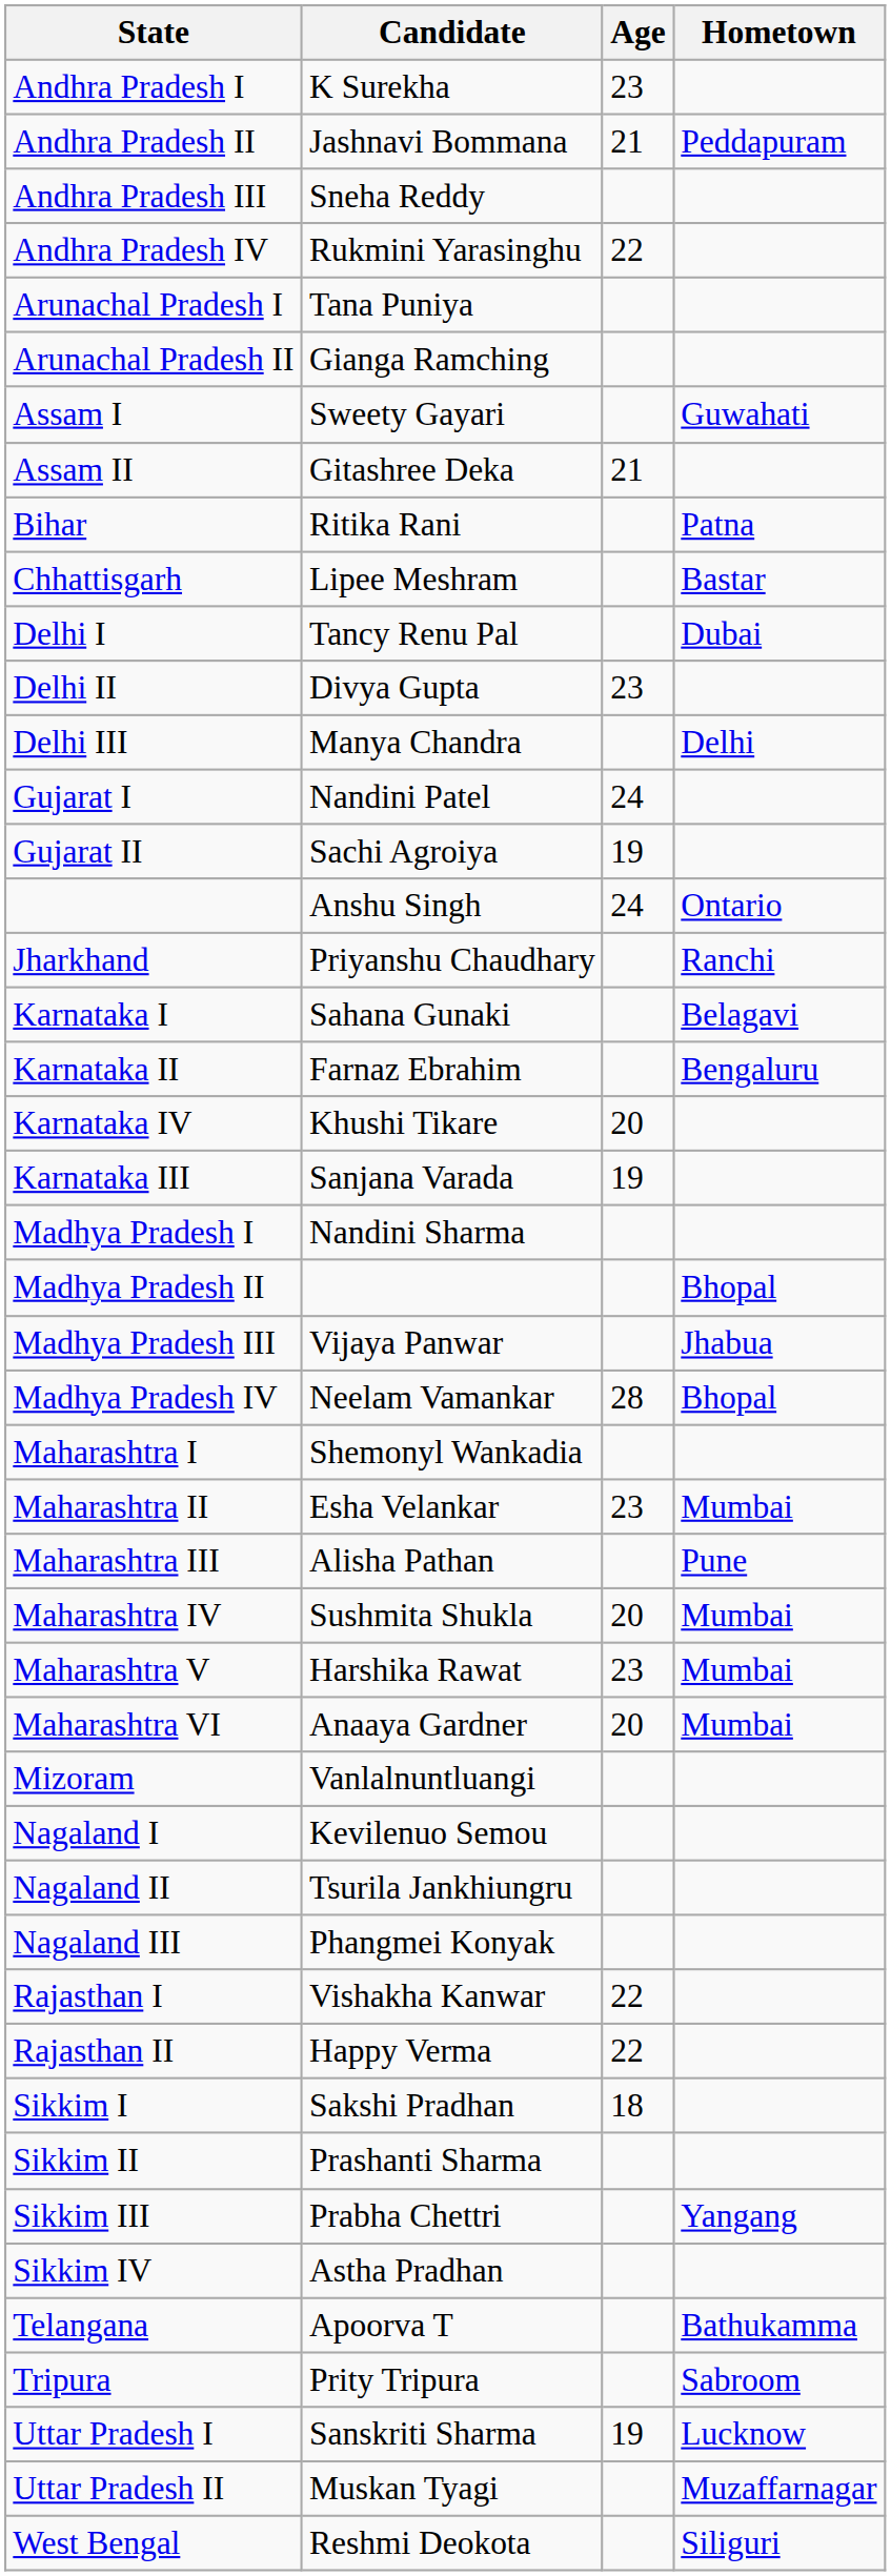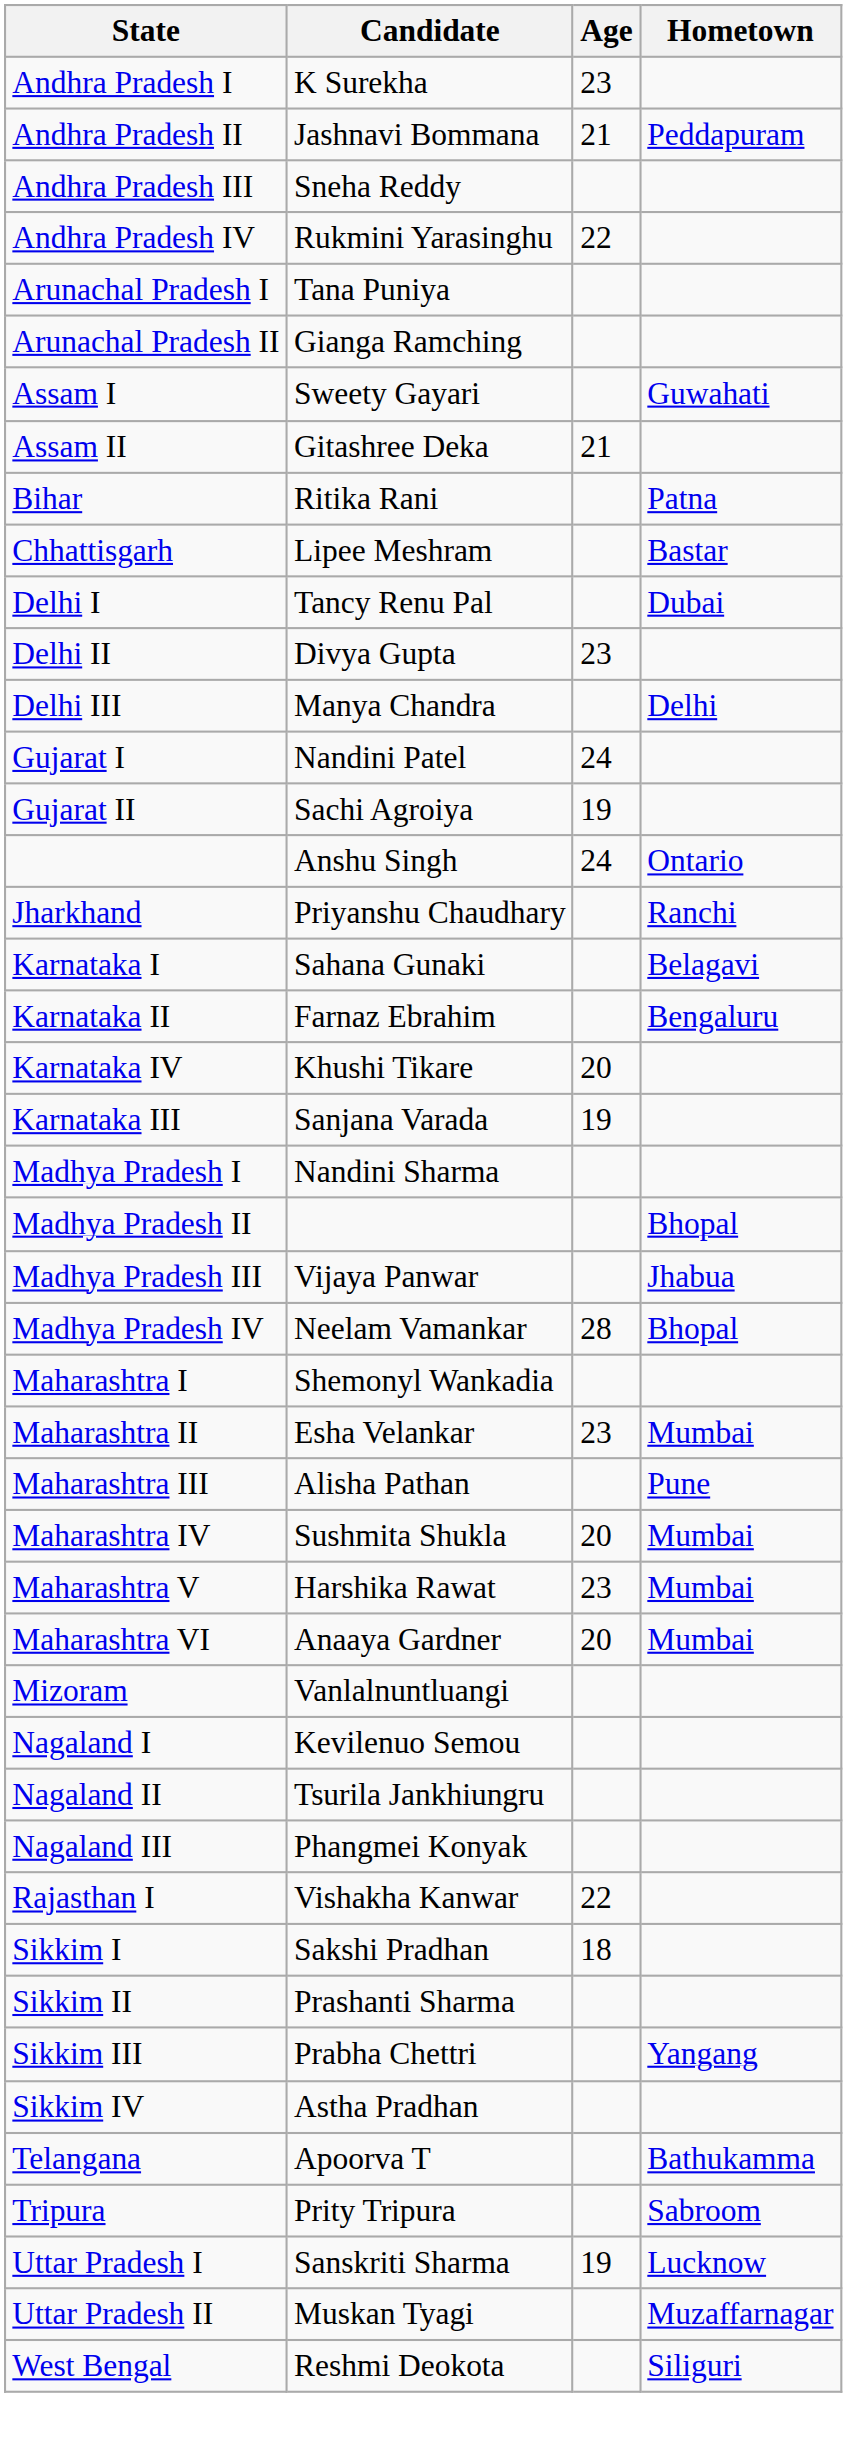- row: Rajasthan II | Happy Verma | 22
